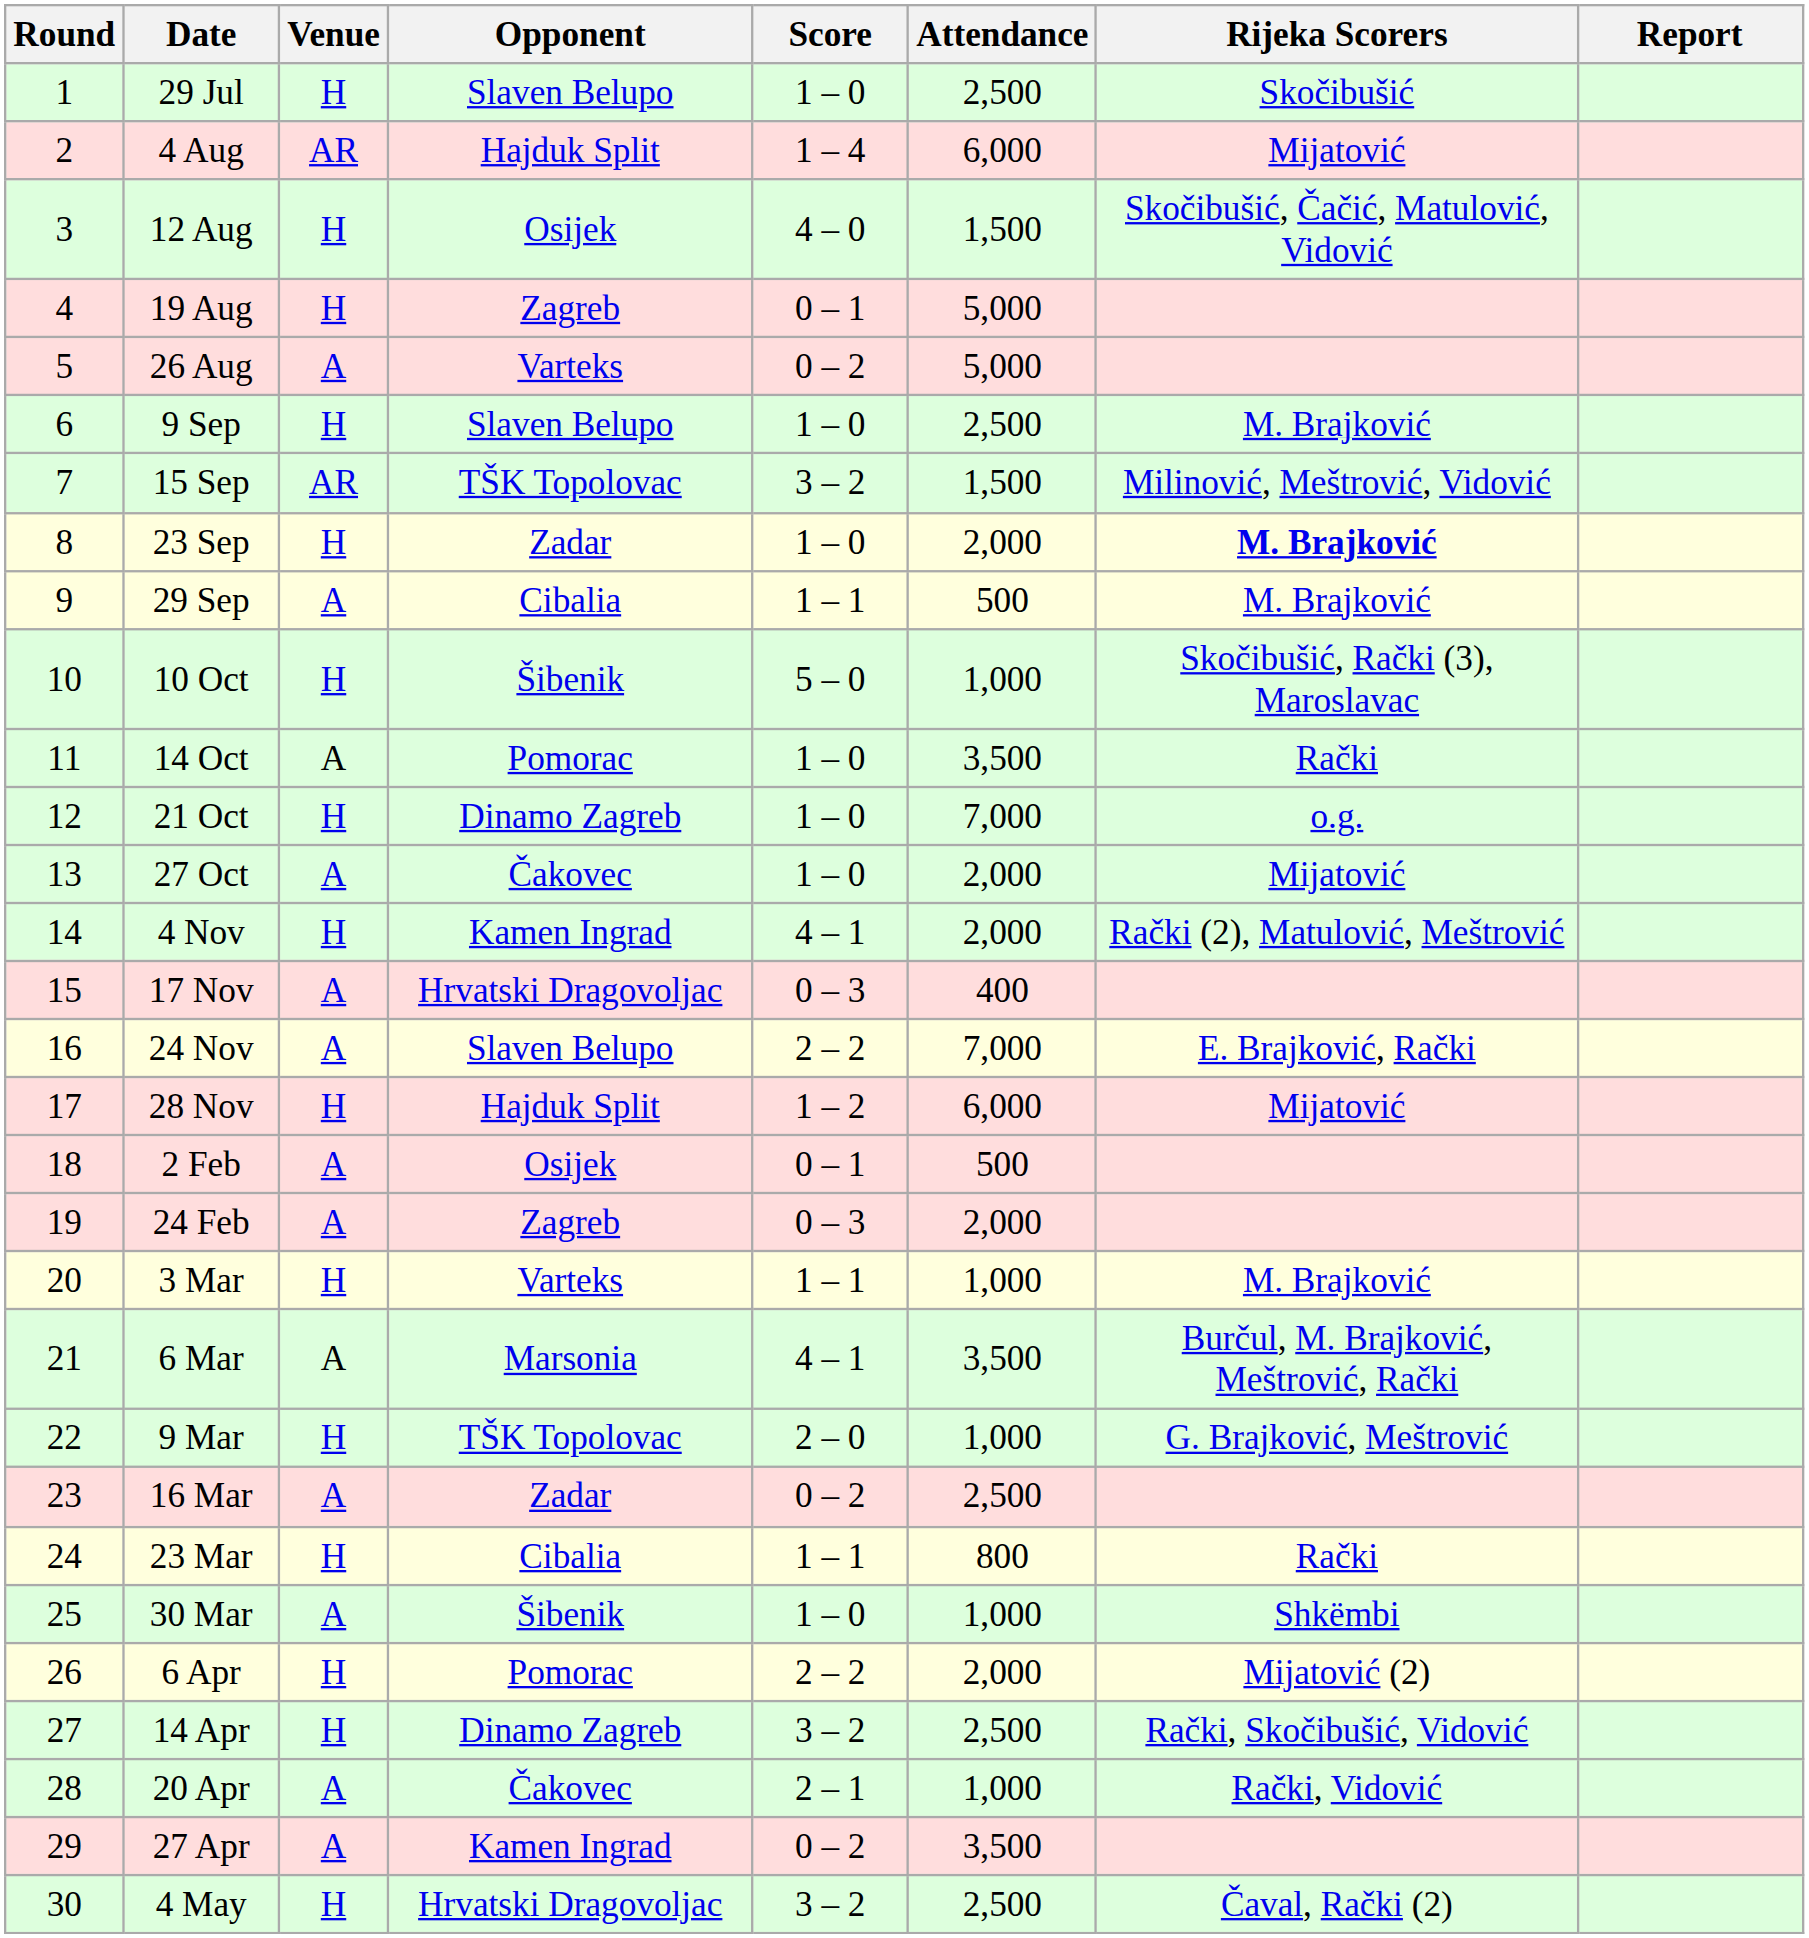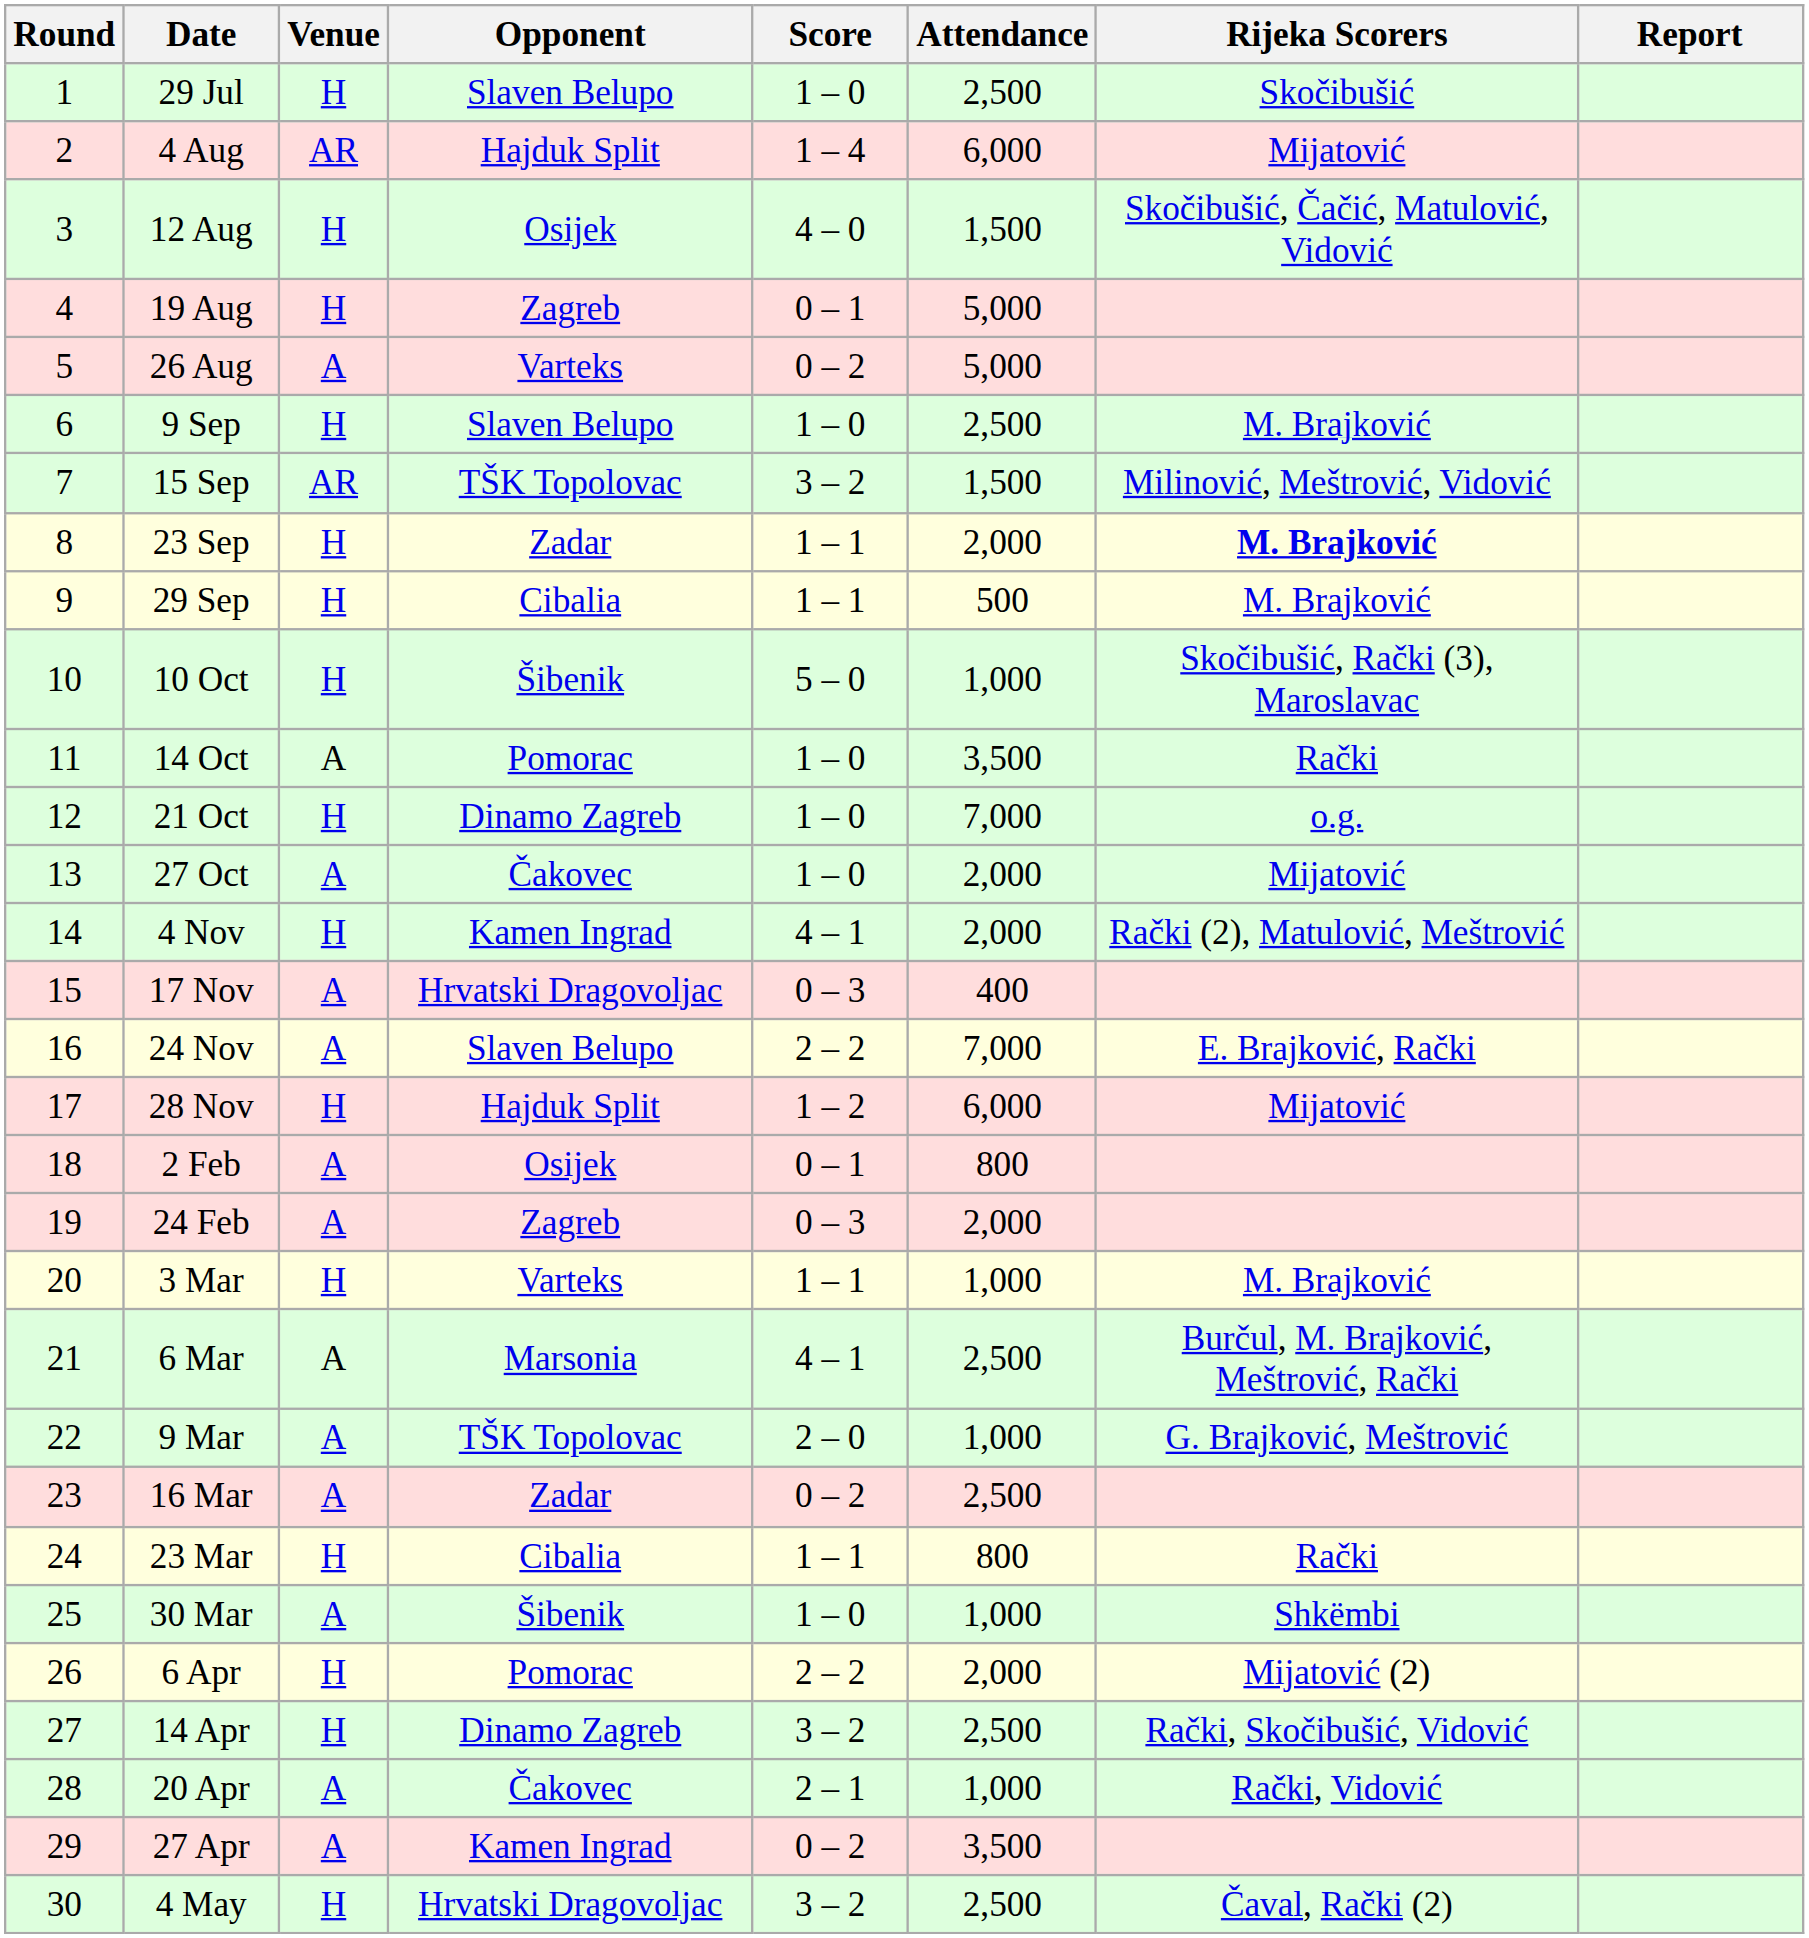23 Sep | Score: 1 – 0 -> 1 – 1
29 Sep | Venue: A -> H
2 Feb | Attendance: 500 -> 800
6 Mar | Attendance: 3,500 -> 2,500
9 Mar | Venue: H -> A
